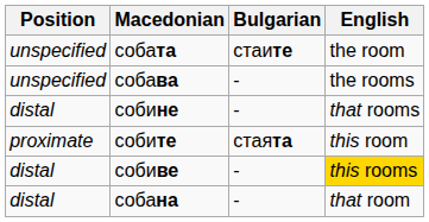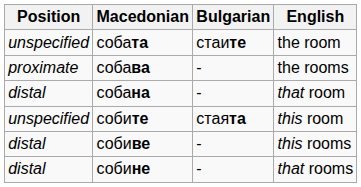собава | Position: unspecified -> proximate
rows swapped: собана <-> собине
собите | Position: proximate -> unspecified
собиве | English: gold background -> no background
